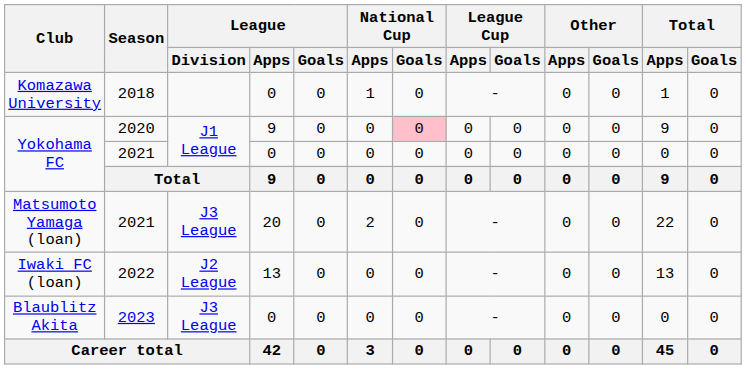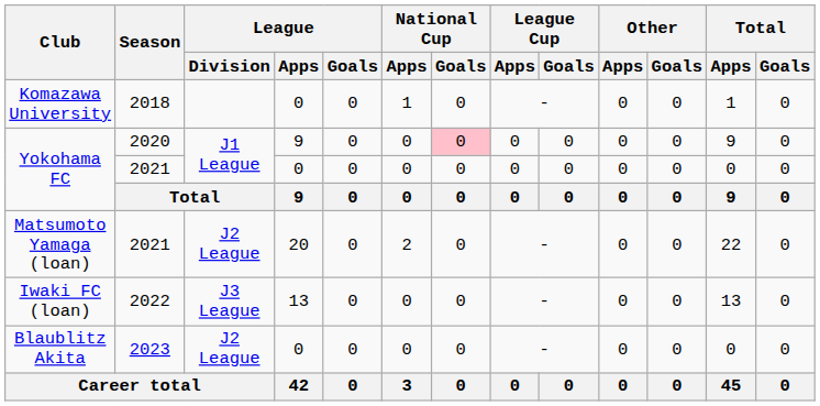Matsumoto Yamaga (loan) | League / Division: J3 League -> J2 League
Iwaki FC (loan) | League / Division: J2 League -> J3 League
Blaublitz Akita | League / Division: J3 League -> J2 League
